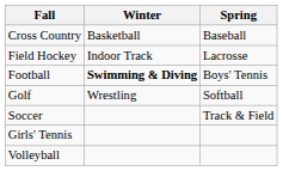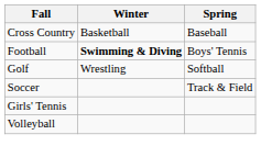- row: Field Hockey | Indoor Track | Lacrosse
